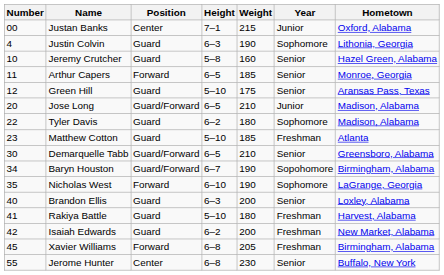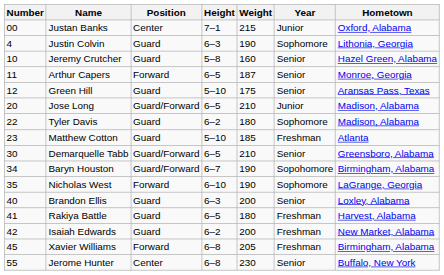Arthur Capers | Weight: 185 -> 187
Rakiya Battle | Height: 5–10 -> 6–5
